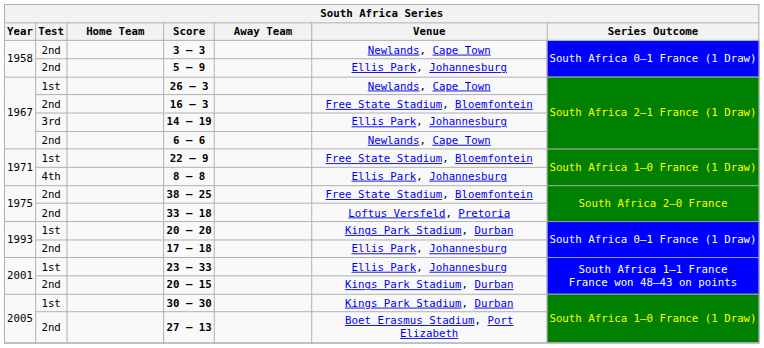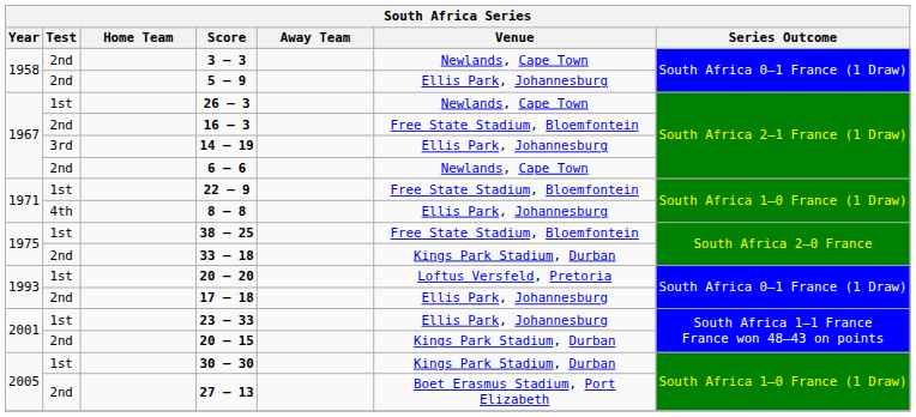38 – 25 | Test: 2nd -> 1st
33 – 18 | Venue: Loftus Versfeld, Pretoria -> Kings Park Stadium, Durban
20 – 20 | Venue: Kings Park Stadium, Durban -> Loftus Versfeld, Pretoria
